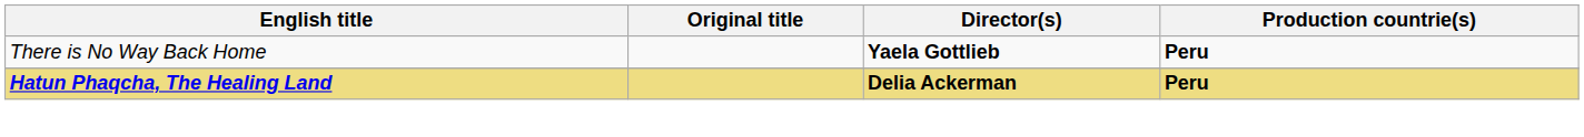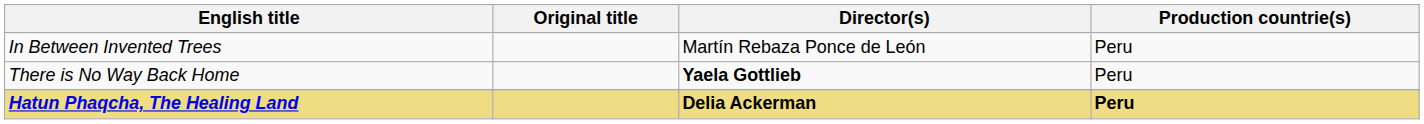+ row: In Between Invented Trees | Martín Rebaza Ponce de León | Peru
There is No Way Back Home | Production countrie(s): bold -> normal
